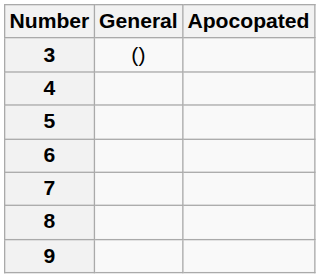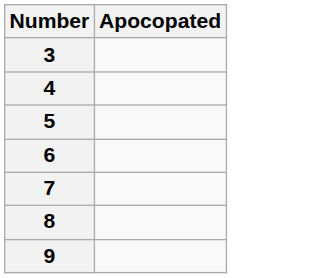- column: General | ()
